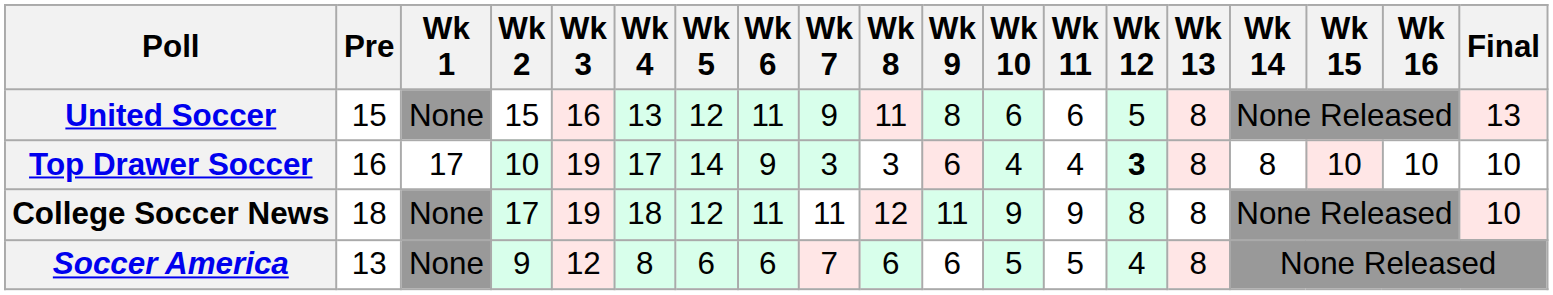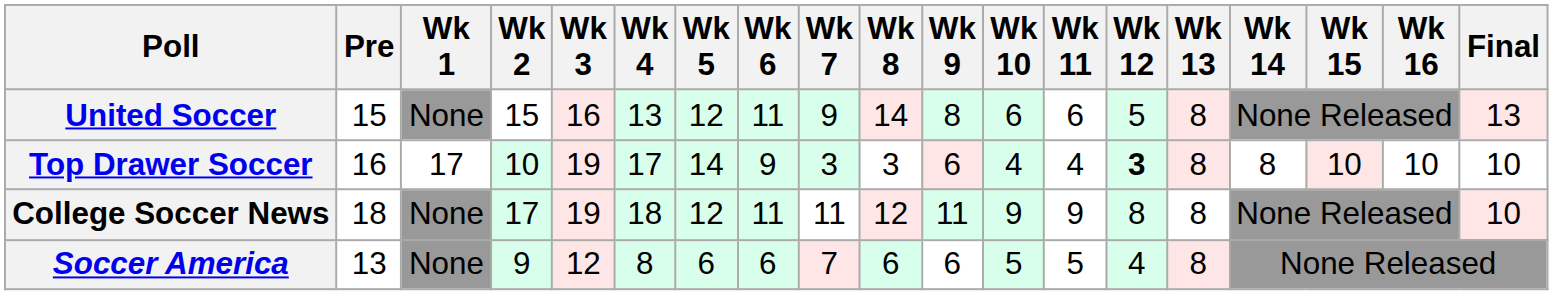United Soccer | Wk 8: 11 -> 14
